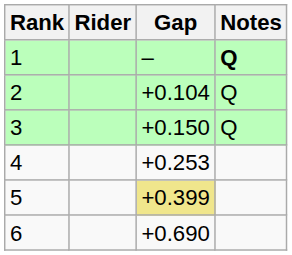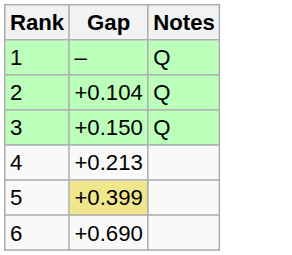- column: Rider
1 | Notes: bold -> normal
4 | Gap: +0.253 -> +0.213
